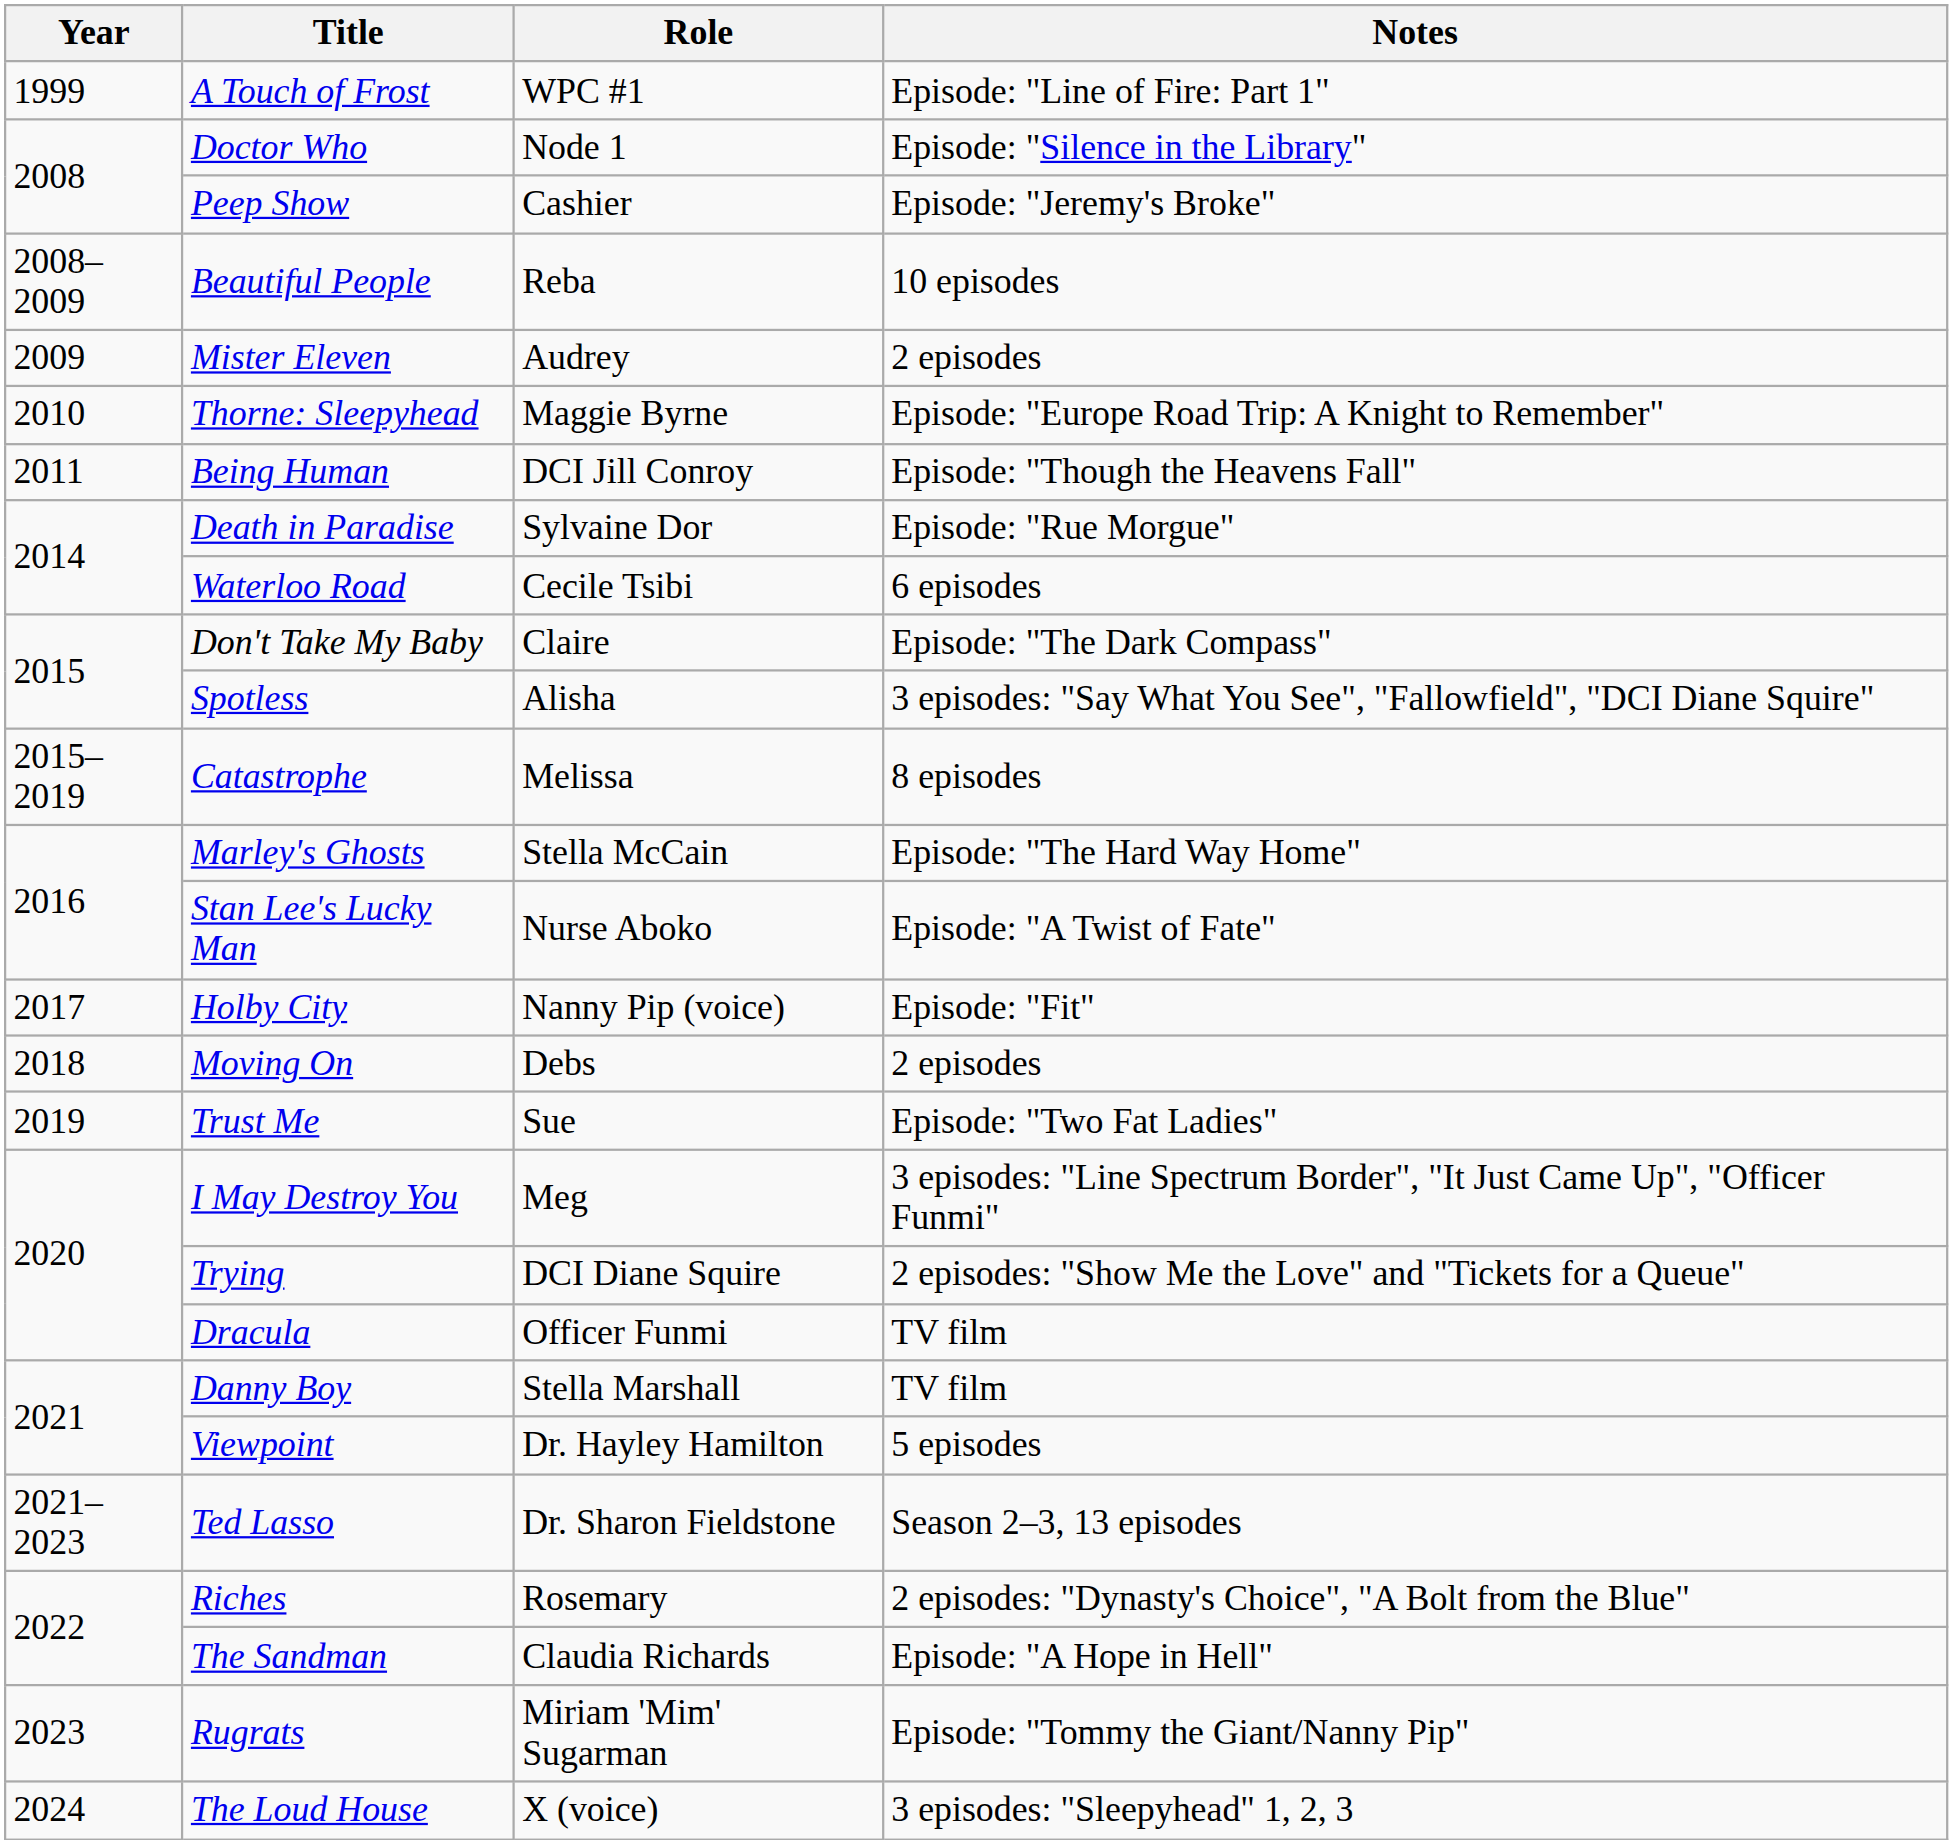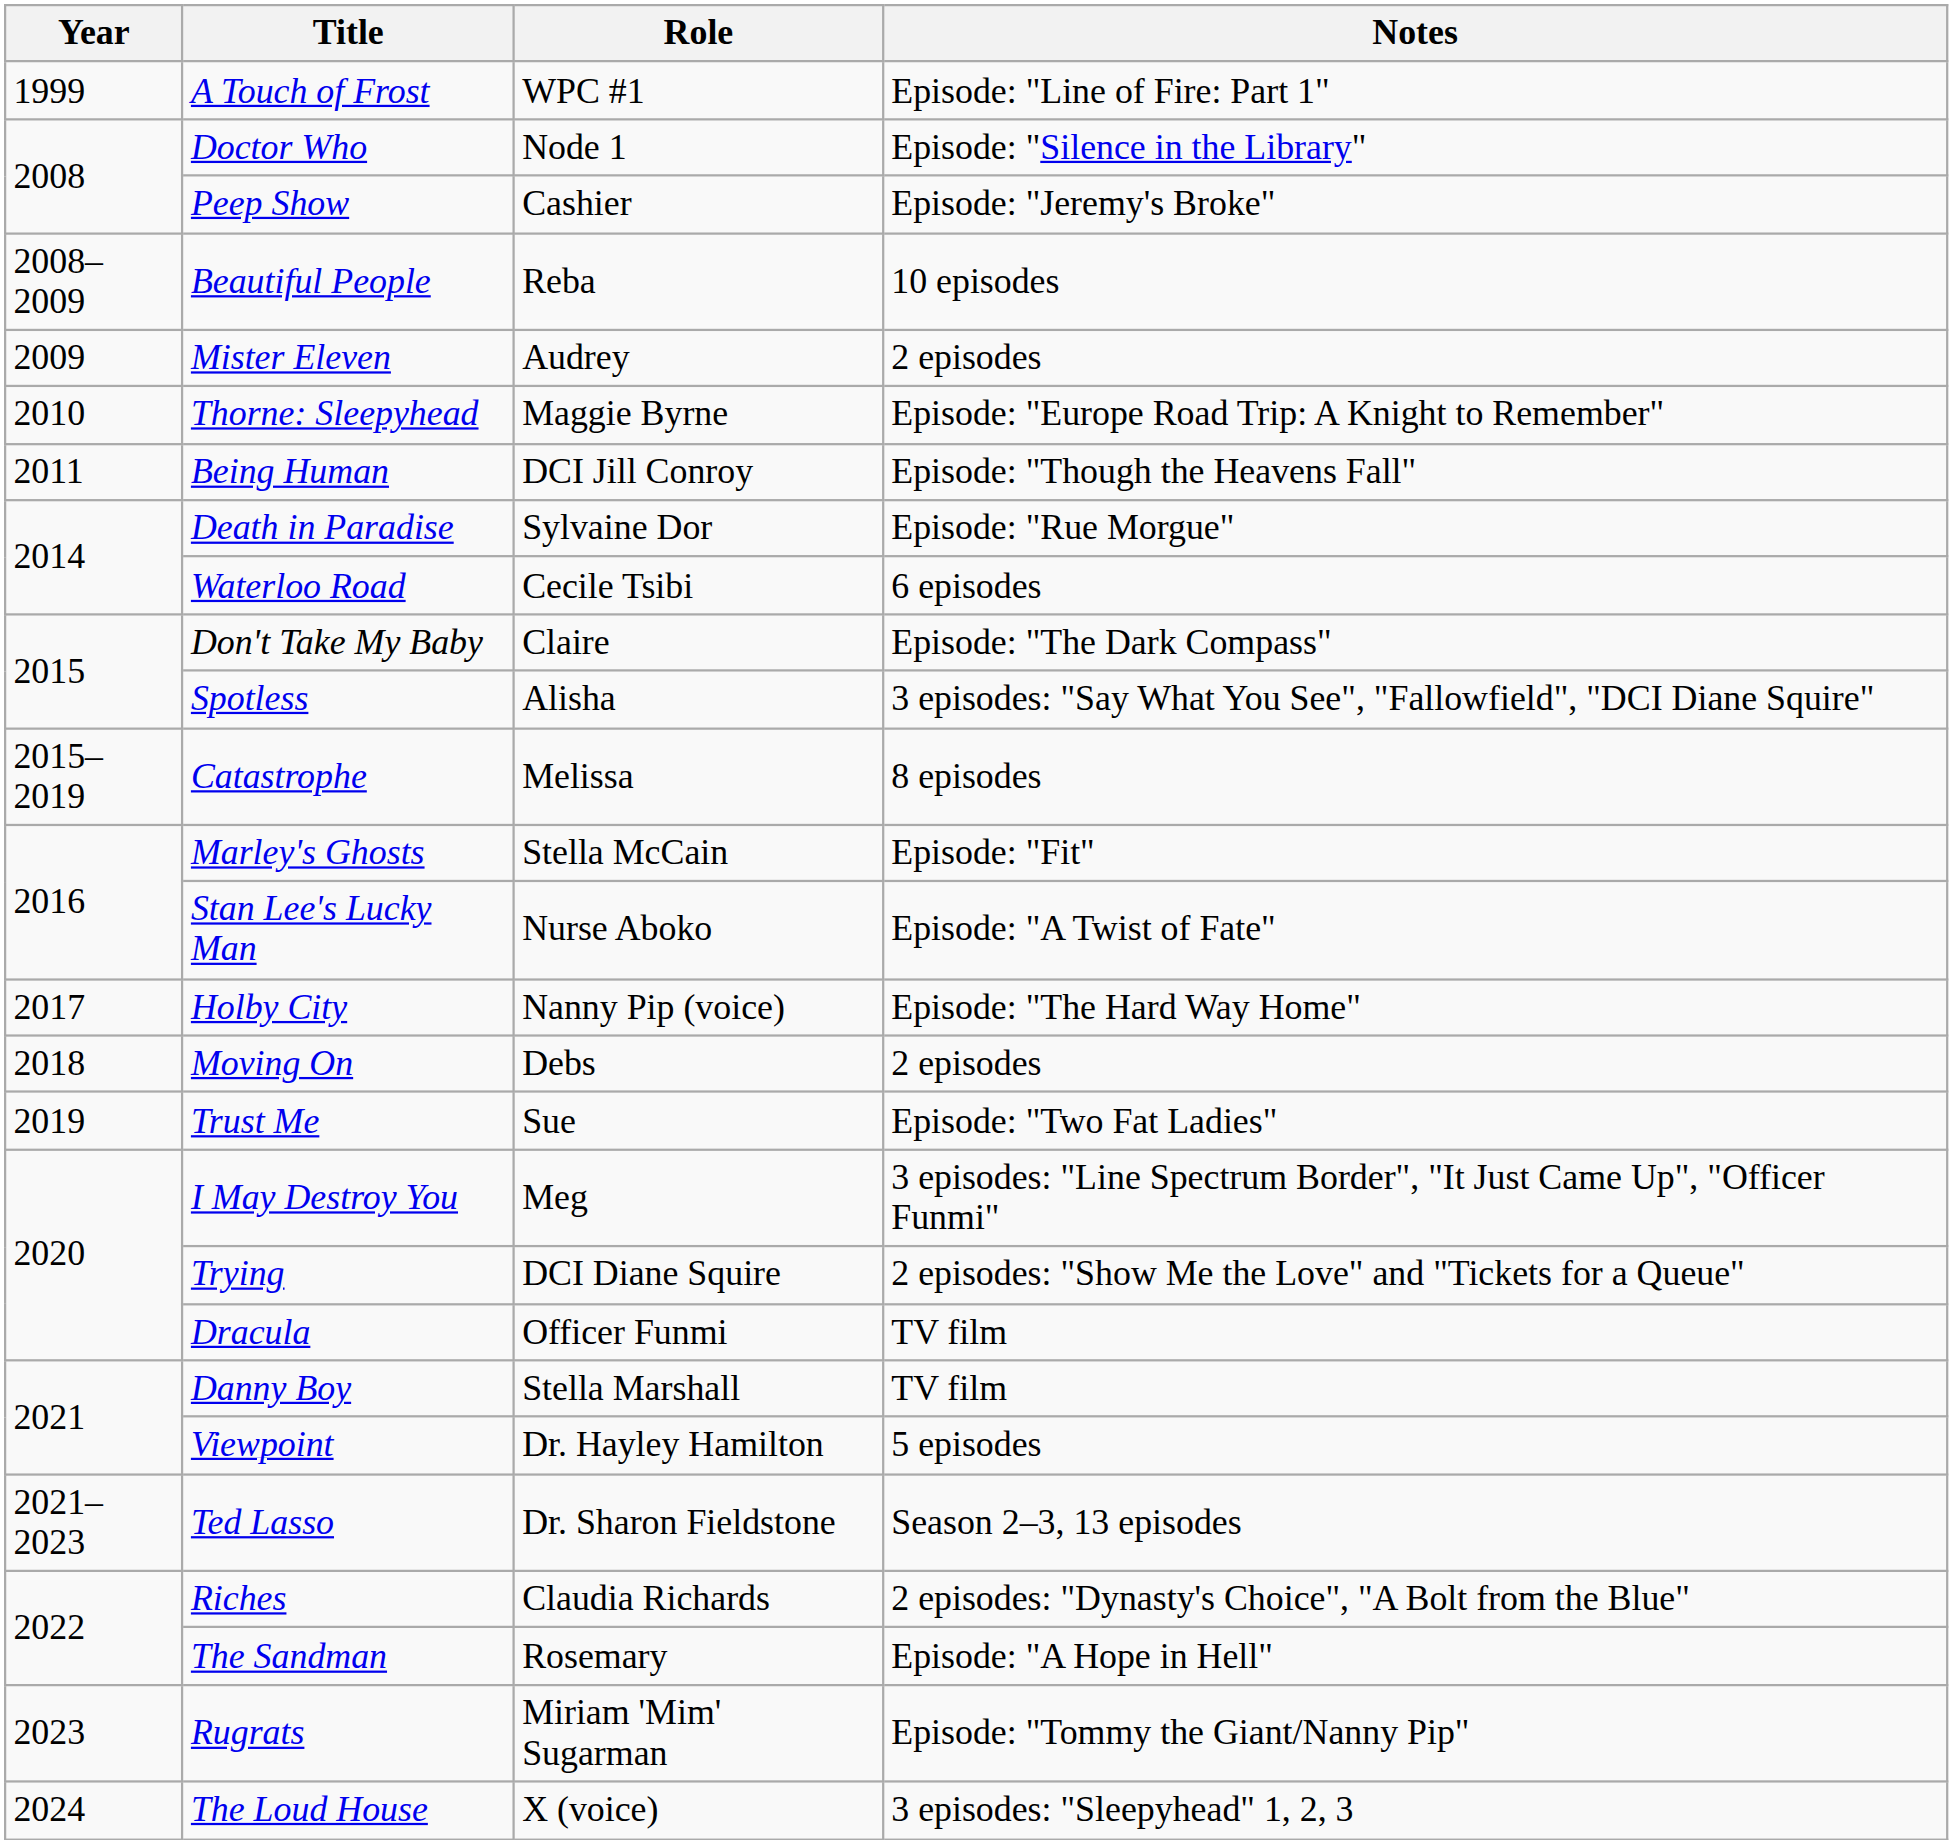Marley's Ghosts | Notes: Episode: "The Hard Way Home" -> Episode: "Fit"
Holby City | Notes: Episode: "Fit" -> Episode: "The Hard Way Home"
Riches | Role: Rosemary -> Claudia Richards
The Sandman | Role: Claudia Richards -> Rosemary
